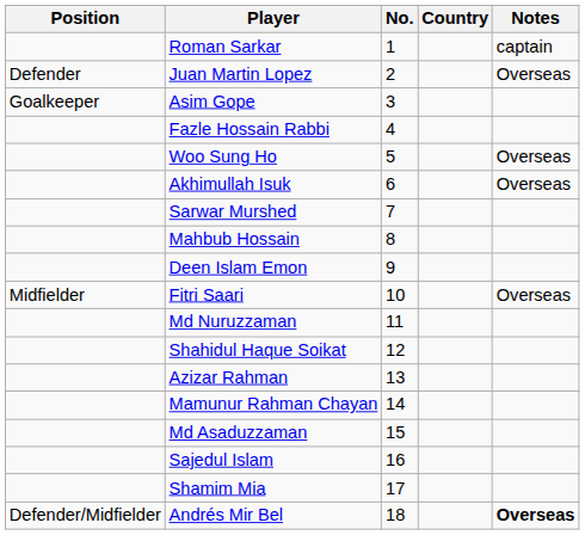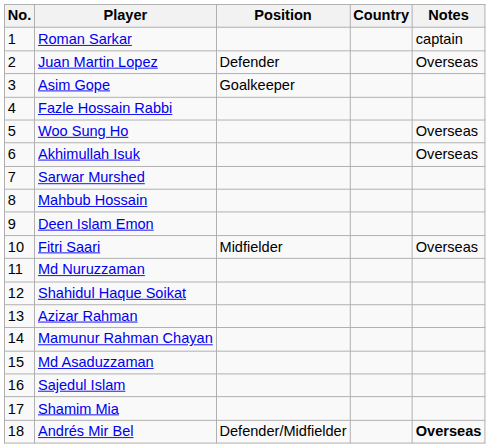columns swapped: No. <-> Position
